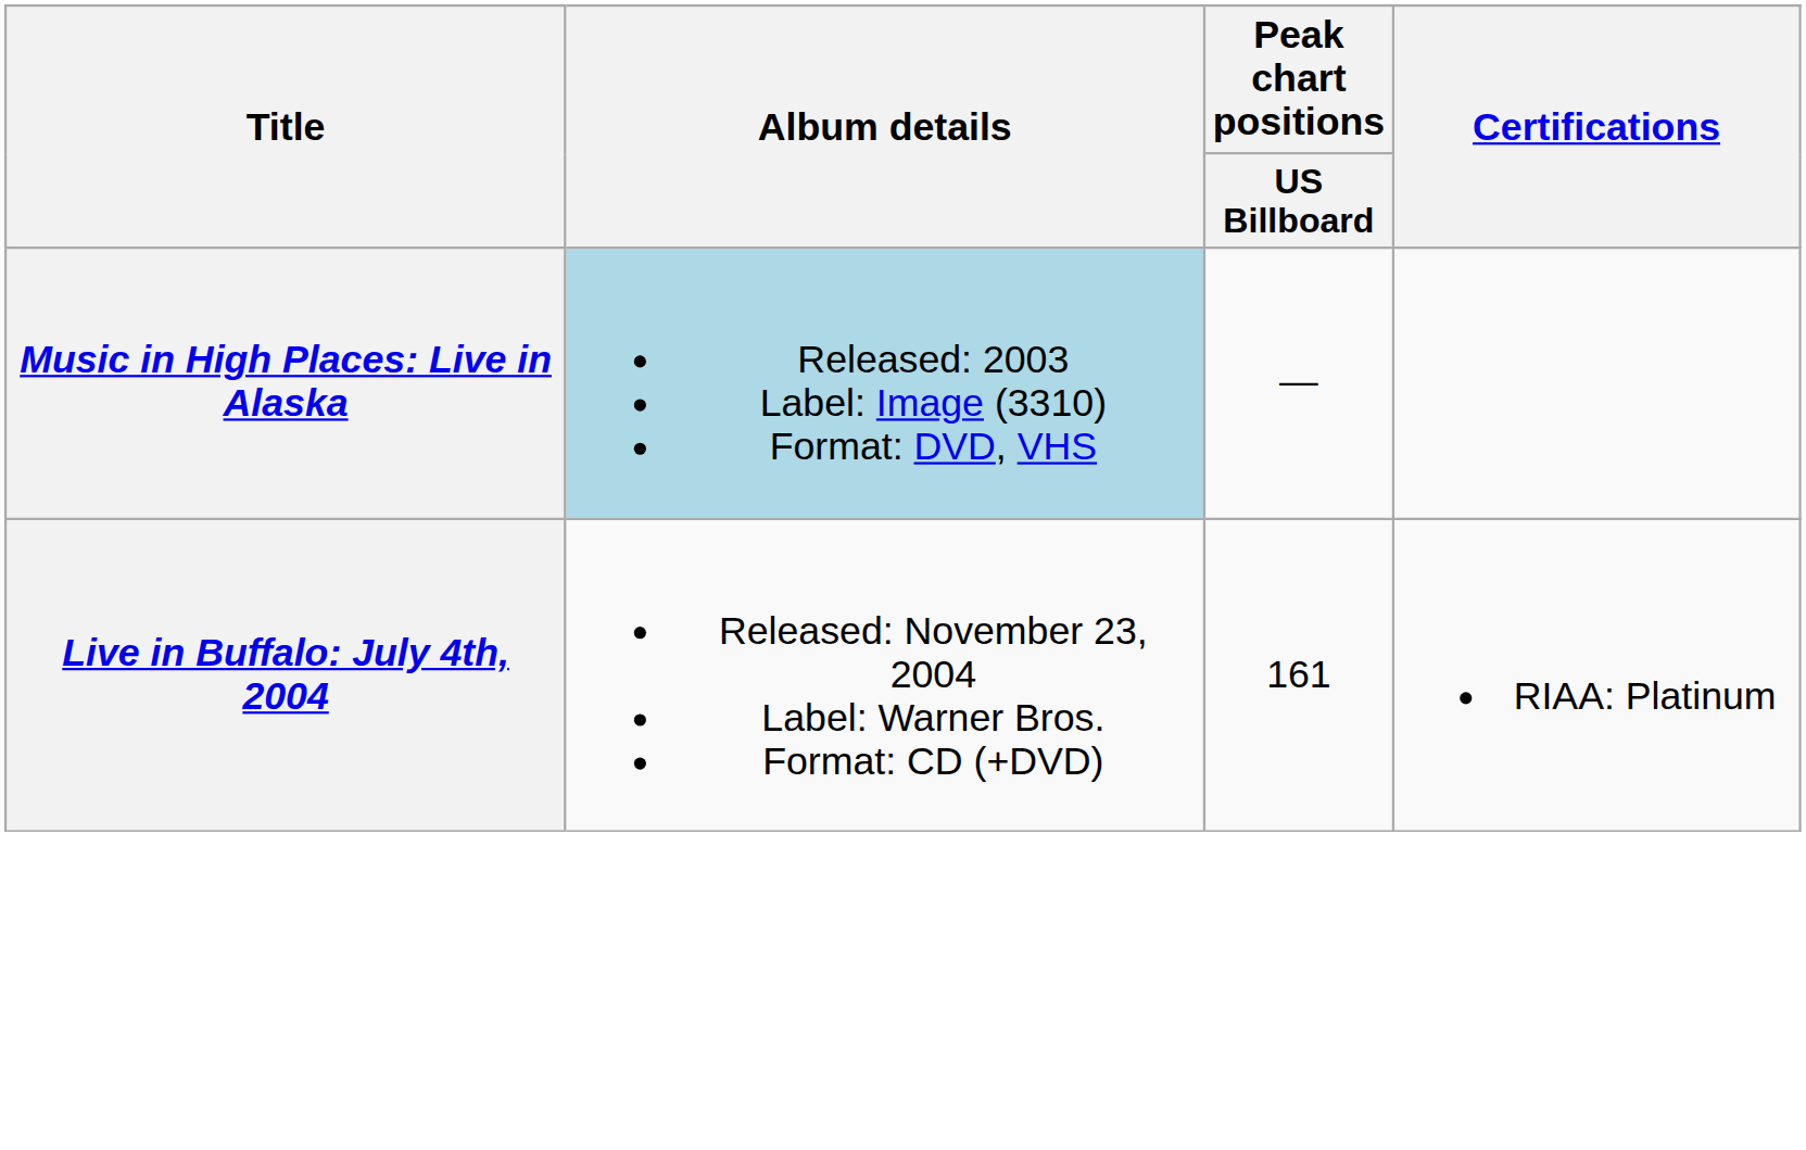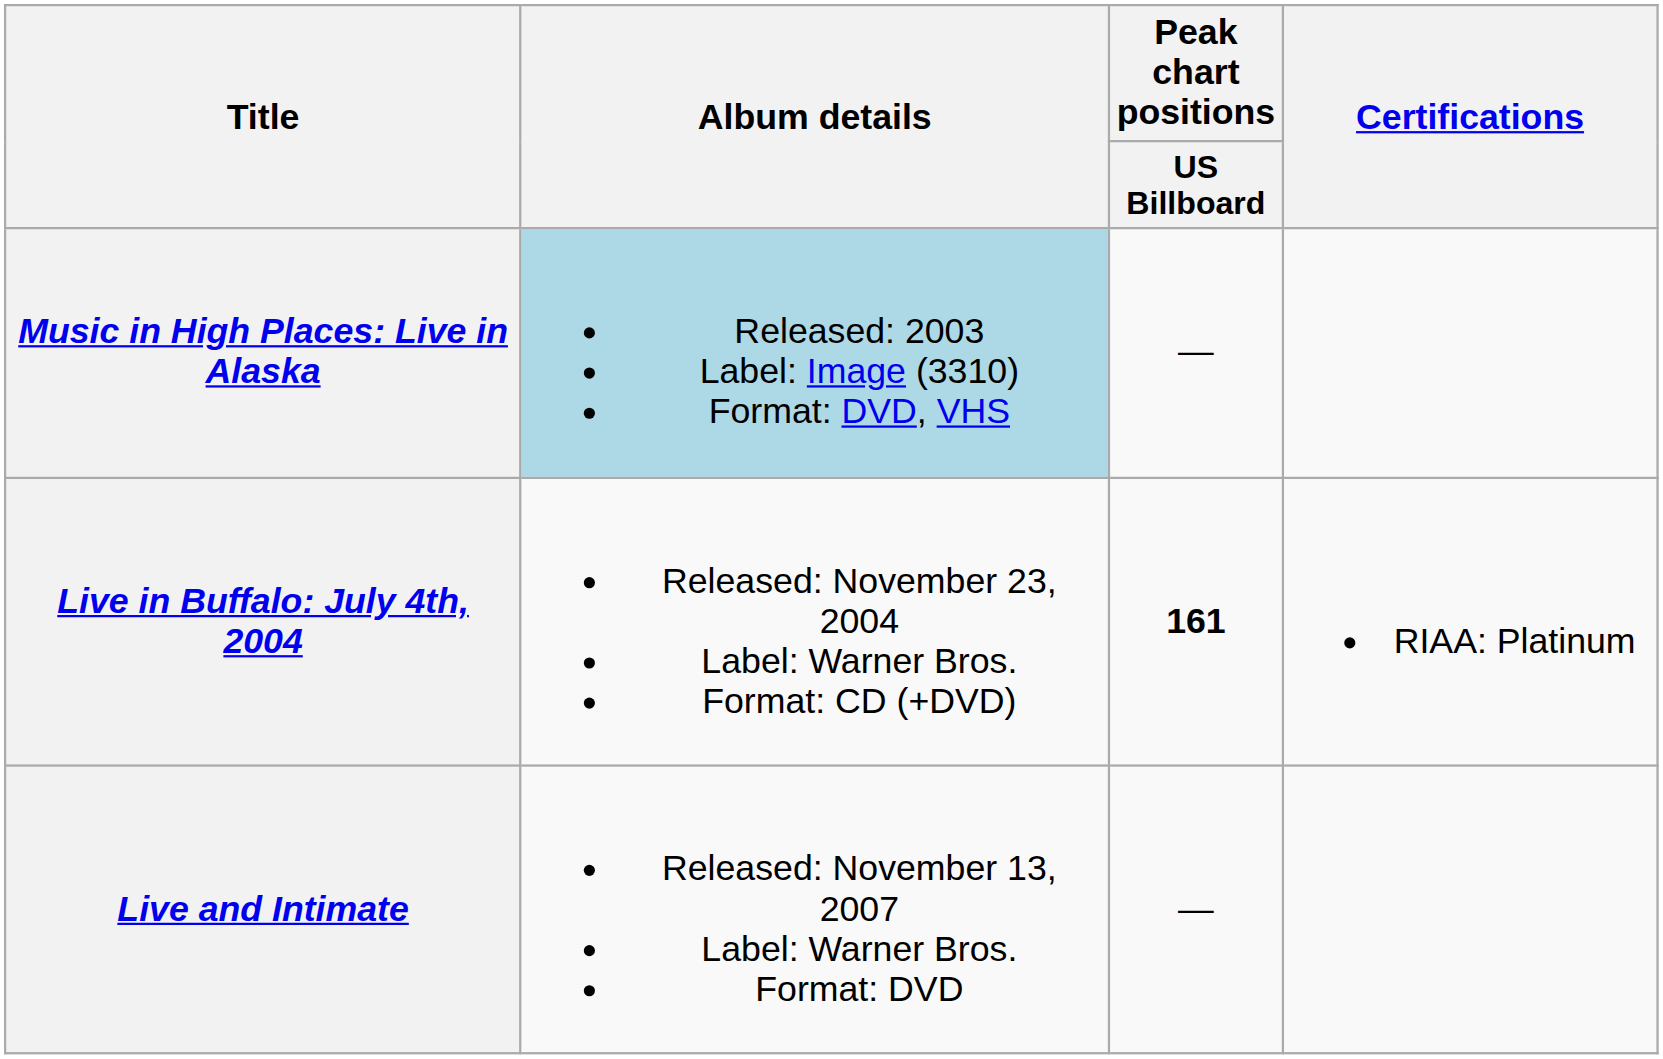Live in Buffalo: July 4th, 2004 | Peak chart positions / US Billboard: normal -> bold
+ row: Live and Intimate | Released: November 13, 2007 Label: Warner Bros. Format: DVD | —
